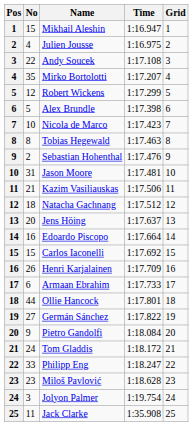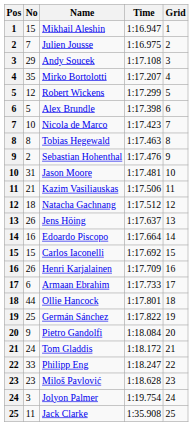Julien Jousse | No: 4 -> 7
Andy Soucek | No: 22 -> 29
Jens Höing | No: 20 -> 26
Germán Sánchez | No: 27 -> 25
